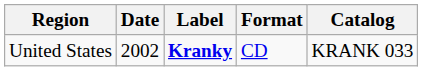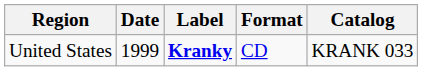United States | Date: 2002 -> 1999
